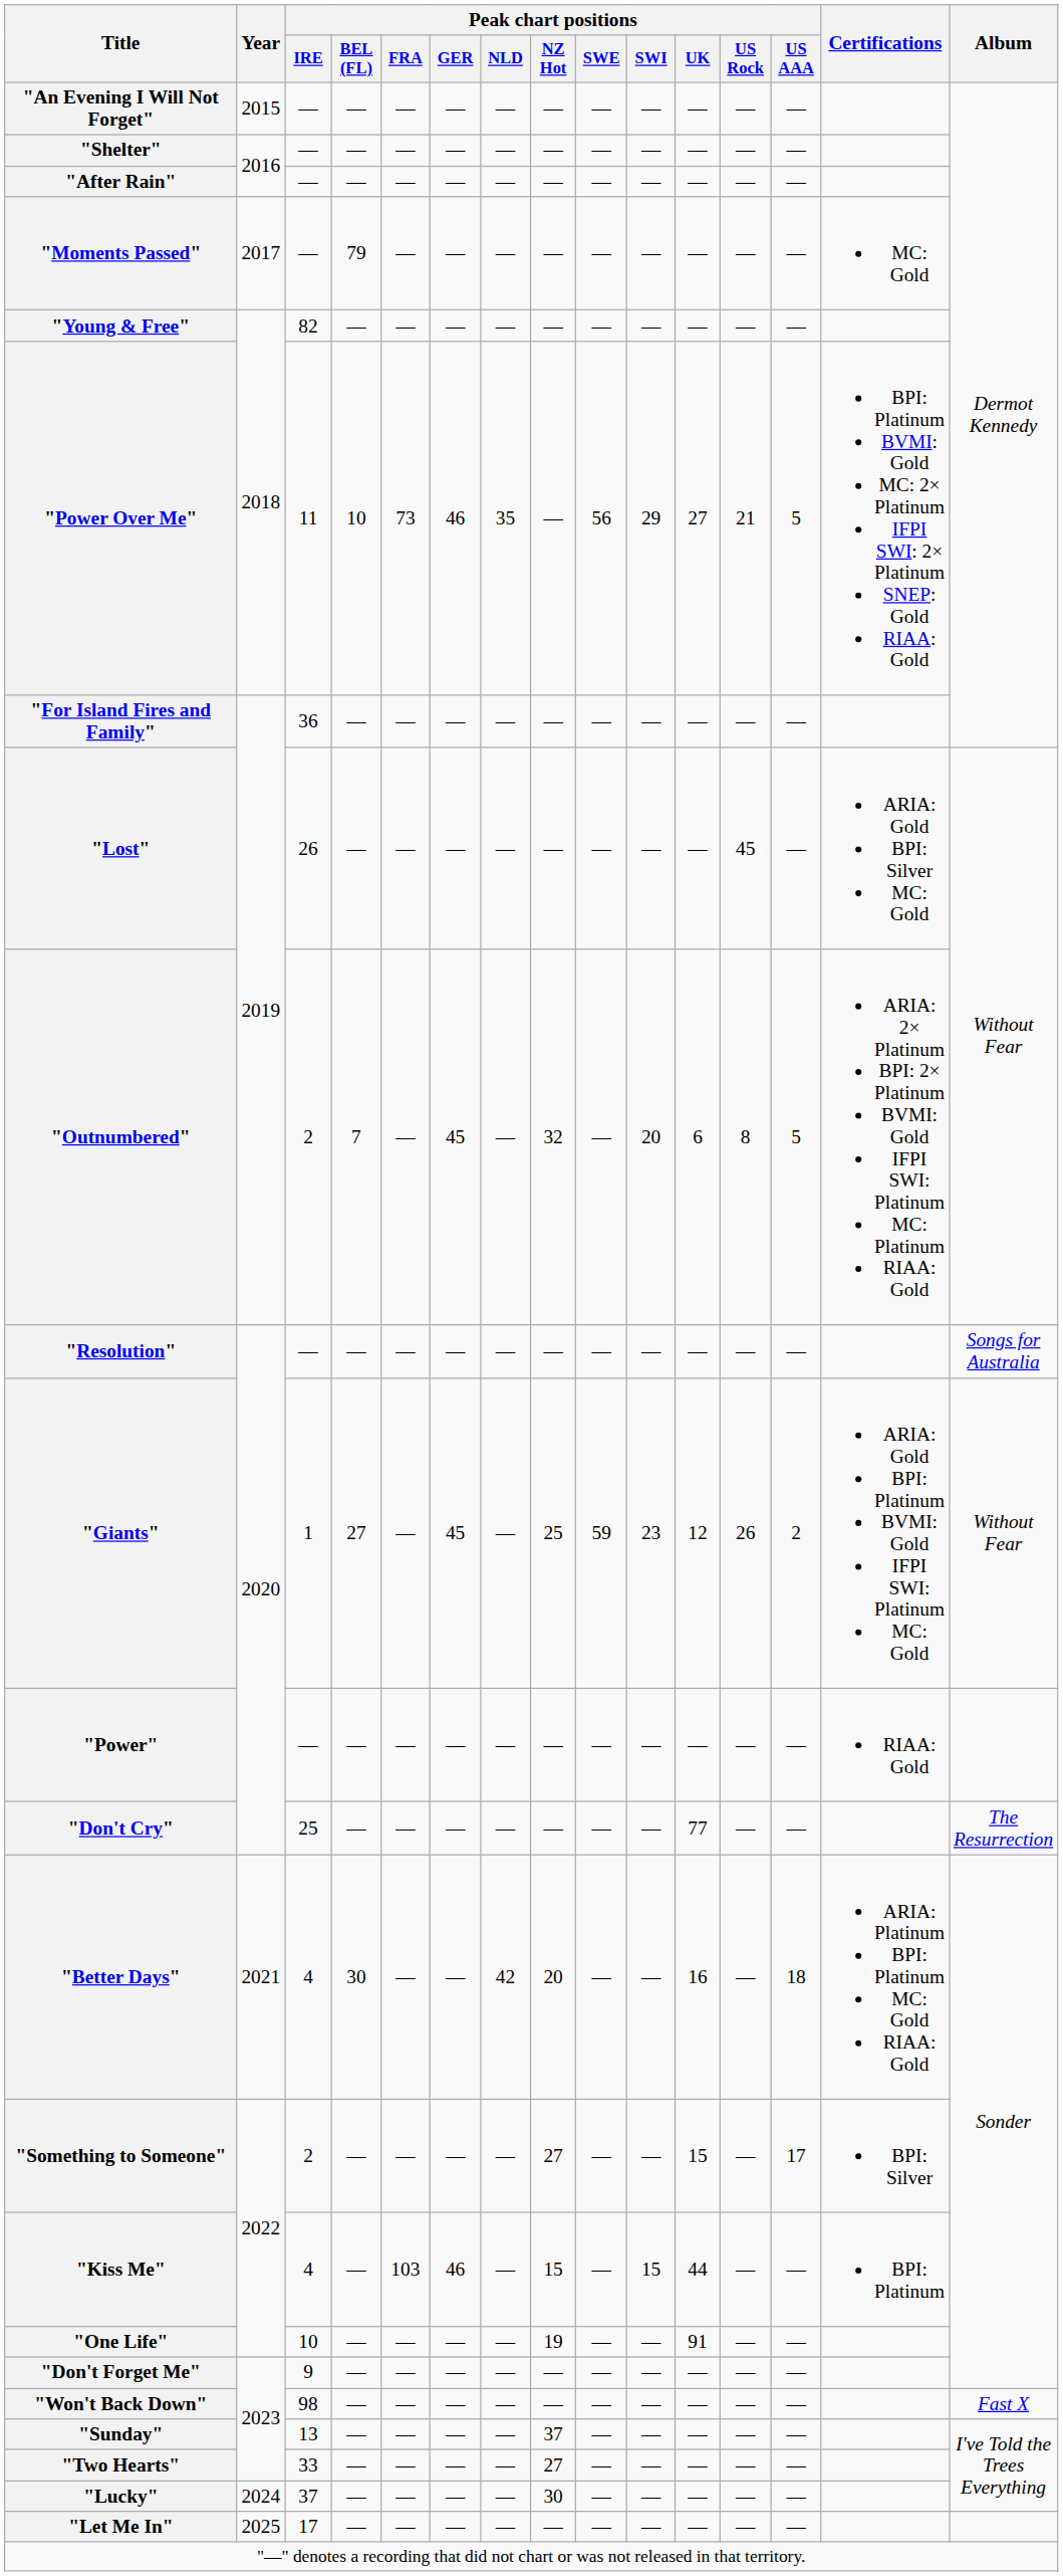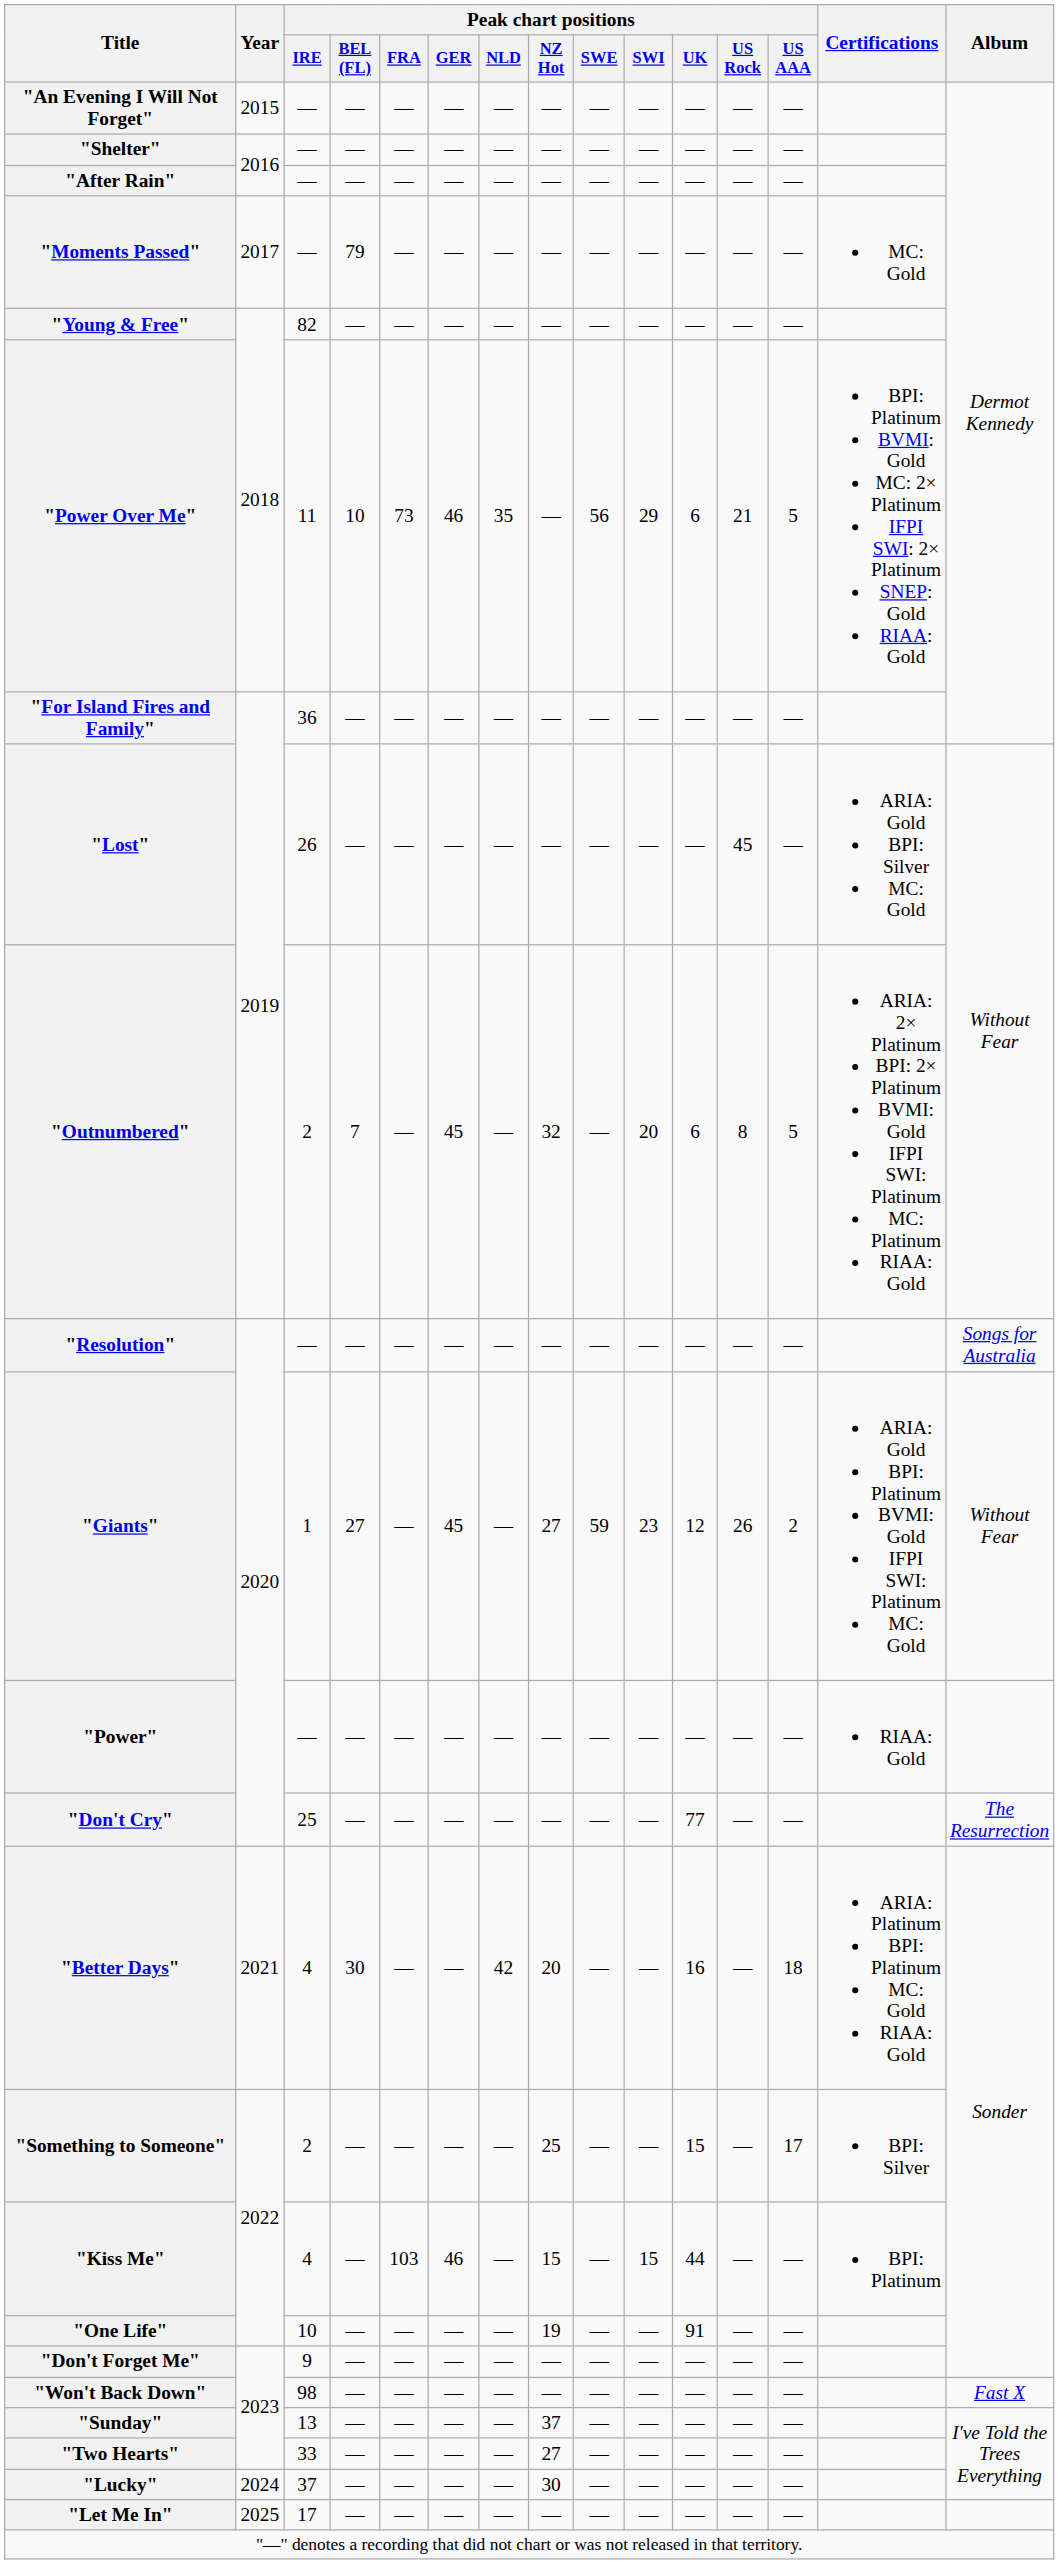"Power Over Me" | Peak chart positions / UK: 27 -> 6
"Giants" | Peak chart positions / NZ Hot: 25 -> 27
"Something to Someone" | Peak chart positions / NZ Hot: 27 -> 25
